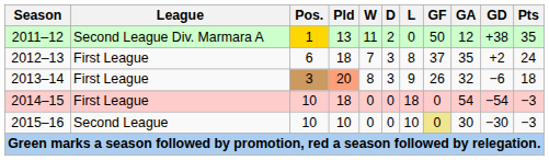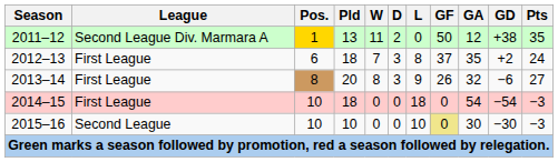2013–14 | Pos.: 3 -> 8
2013–14 | Pld: lightsalmon background -> no background
2013–14 | Pts: 18 -> 27
